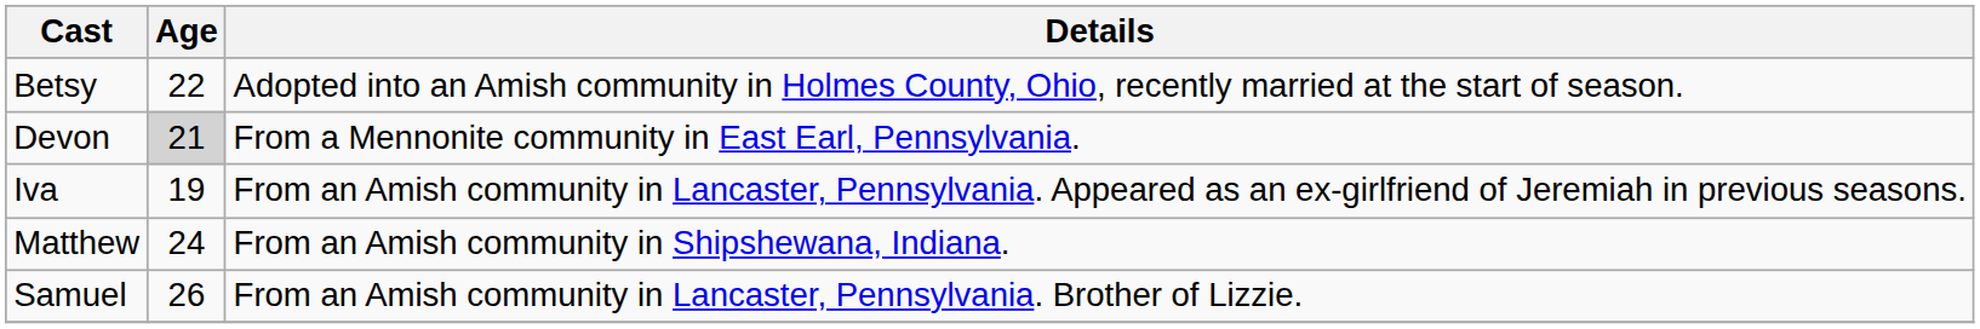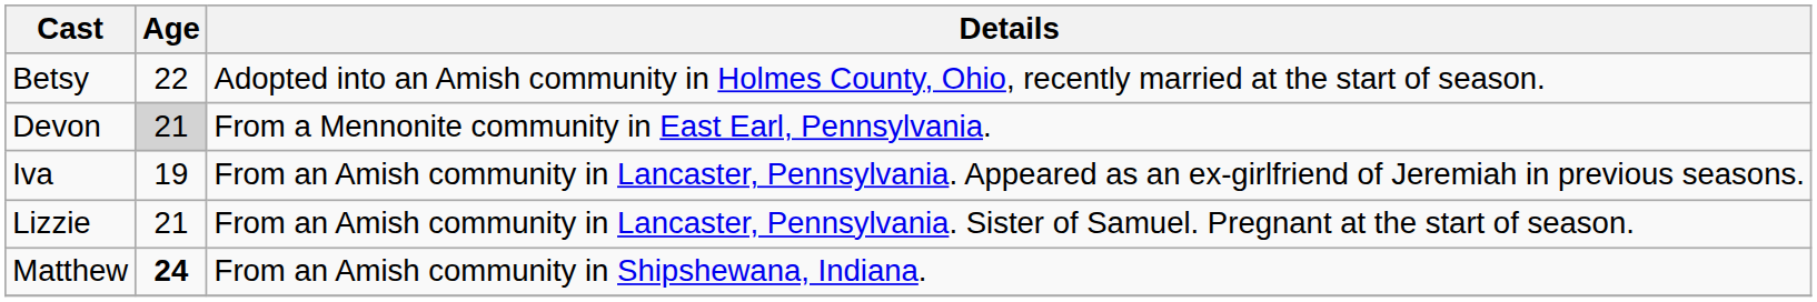+ row: Lizzie | 21 | From an Amish community in Lancaster, Pennsylvania. Sister of Samuel. Pregnant at the start of season.
Matthew | Age: normal -> bold
- row: Samuel | 26 | From an Amish community in Lancaster, Pennsylvania. Brother of Lizzie.
